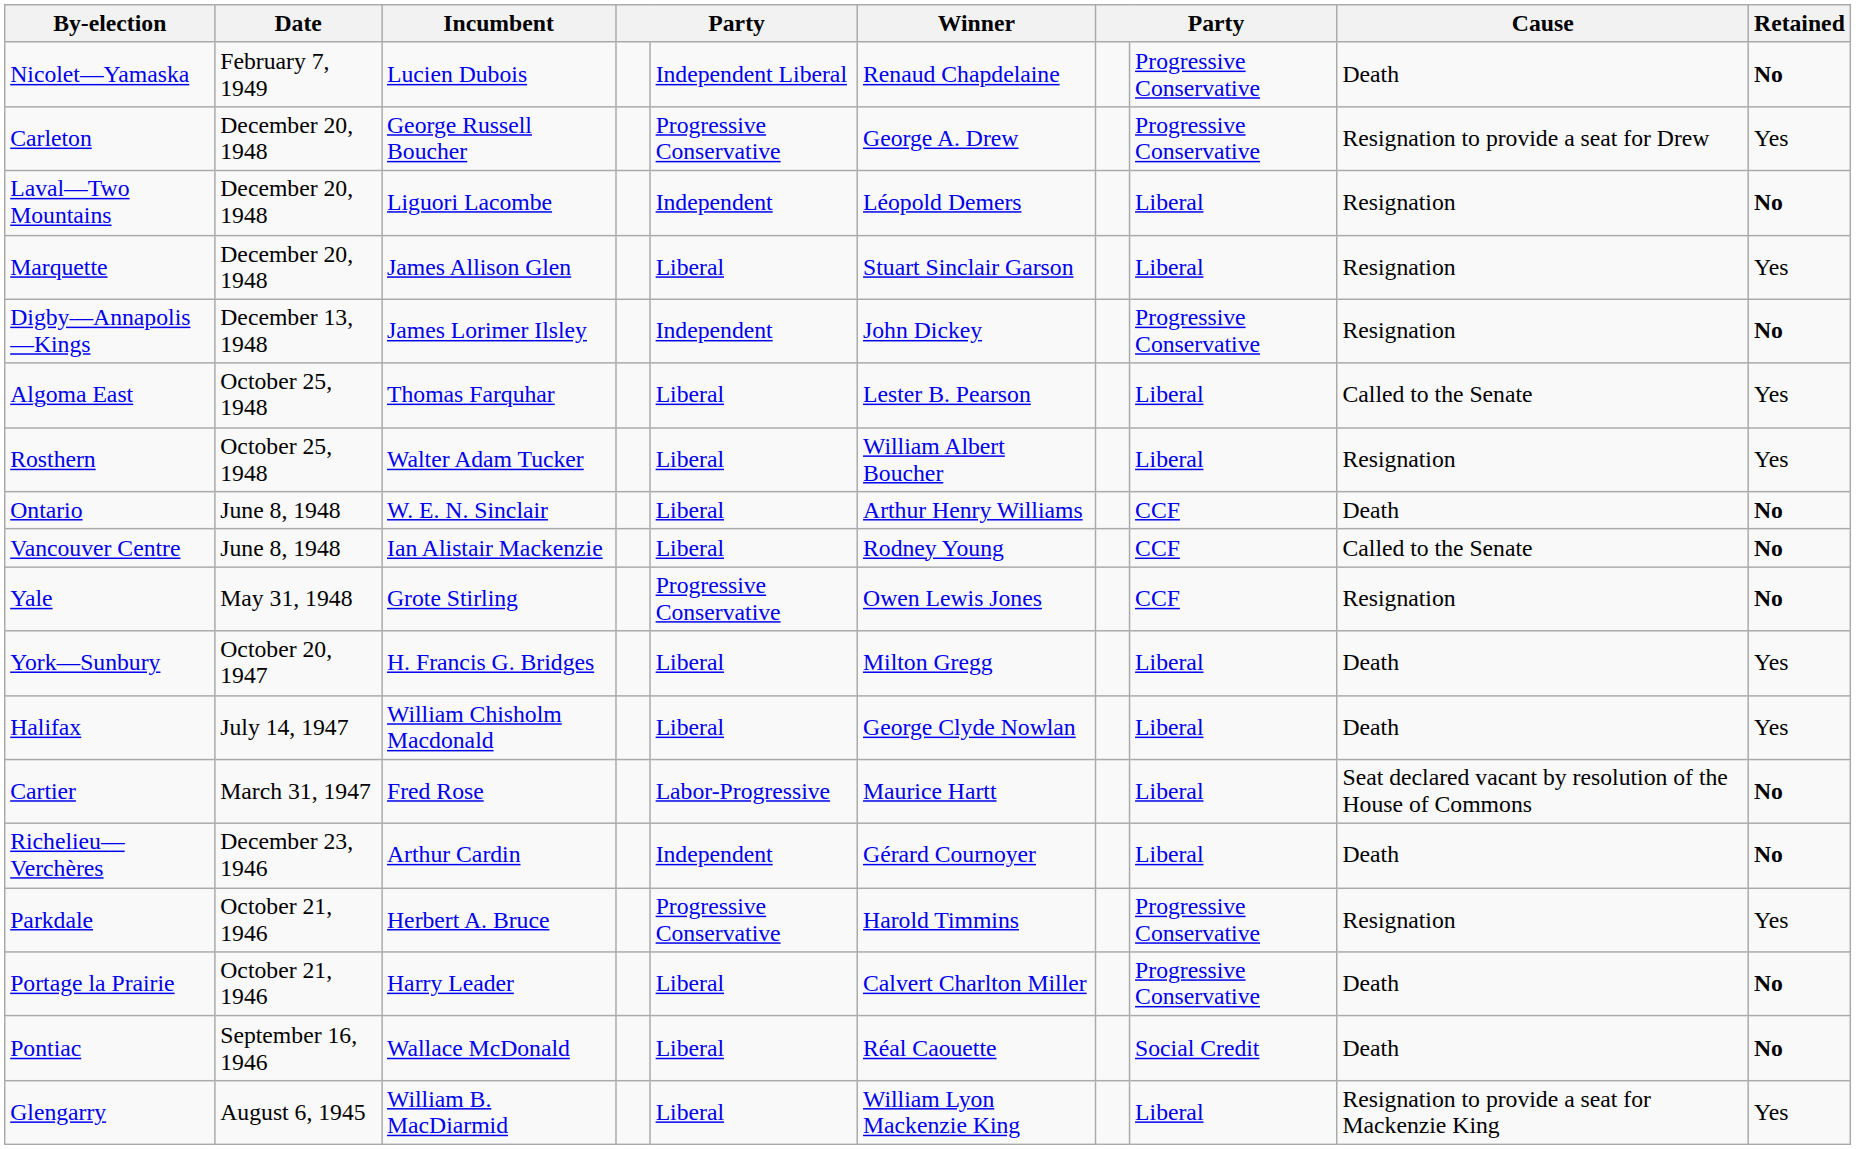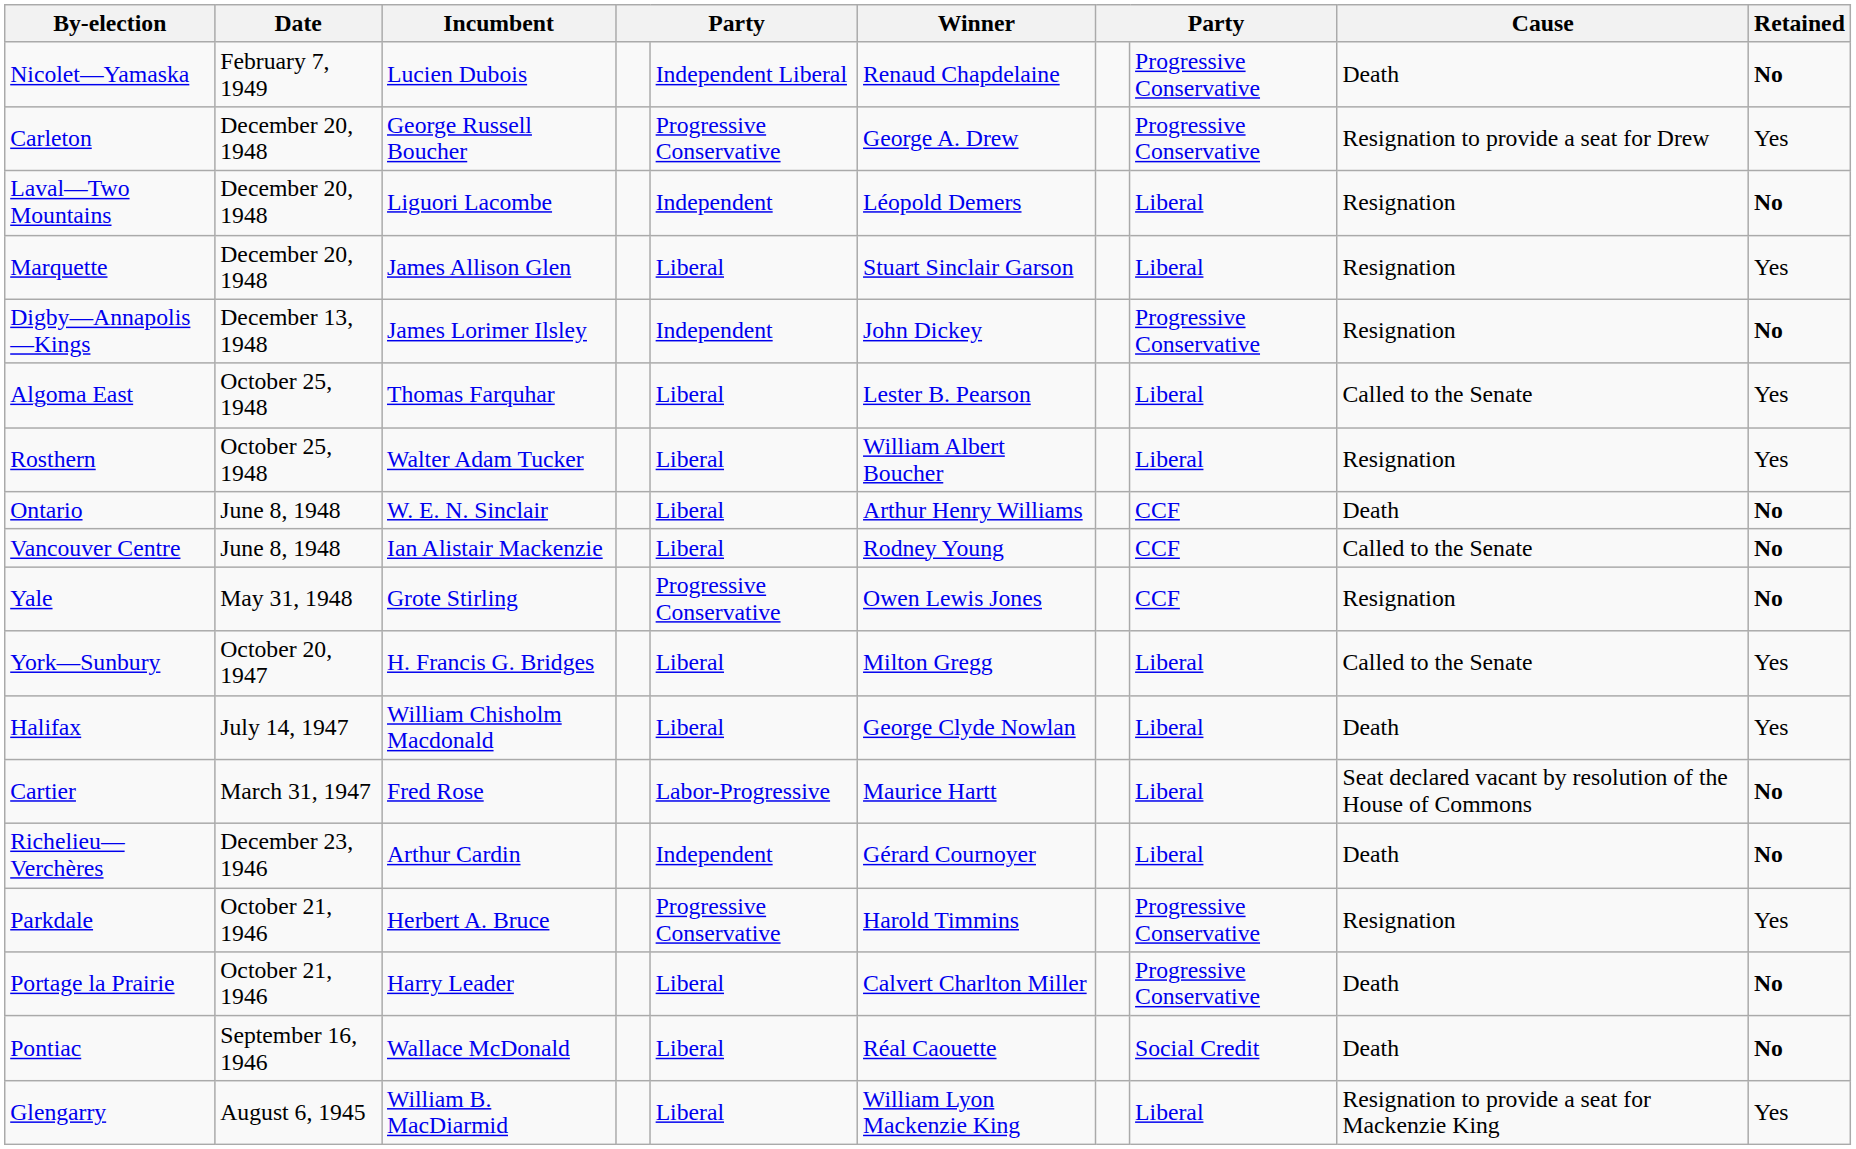York—Sunbury | Cause: Death -> Called to the Senate
